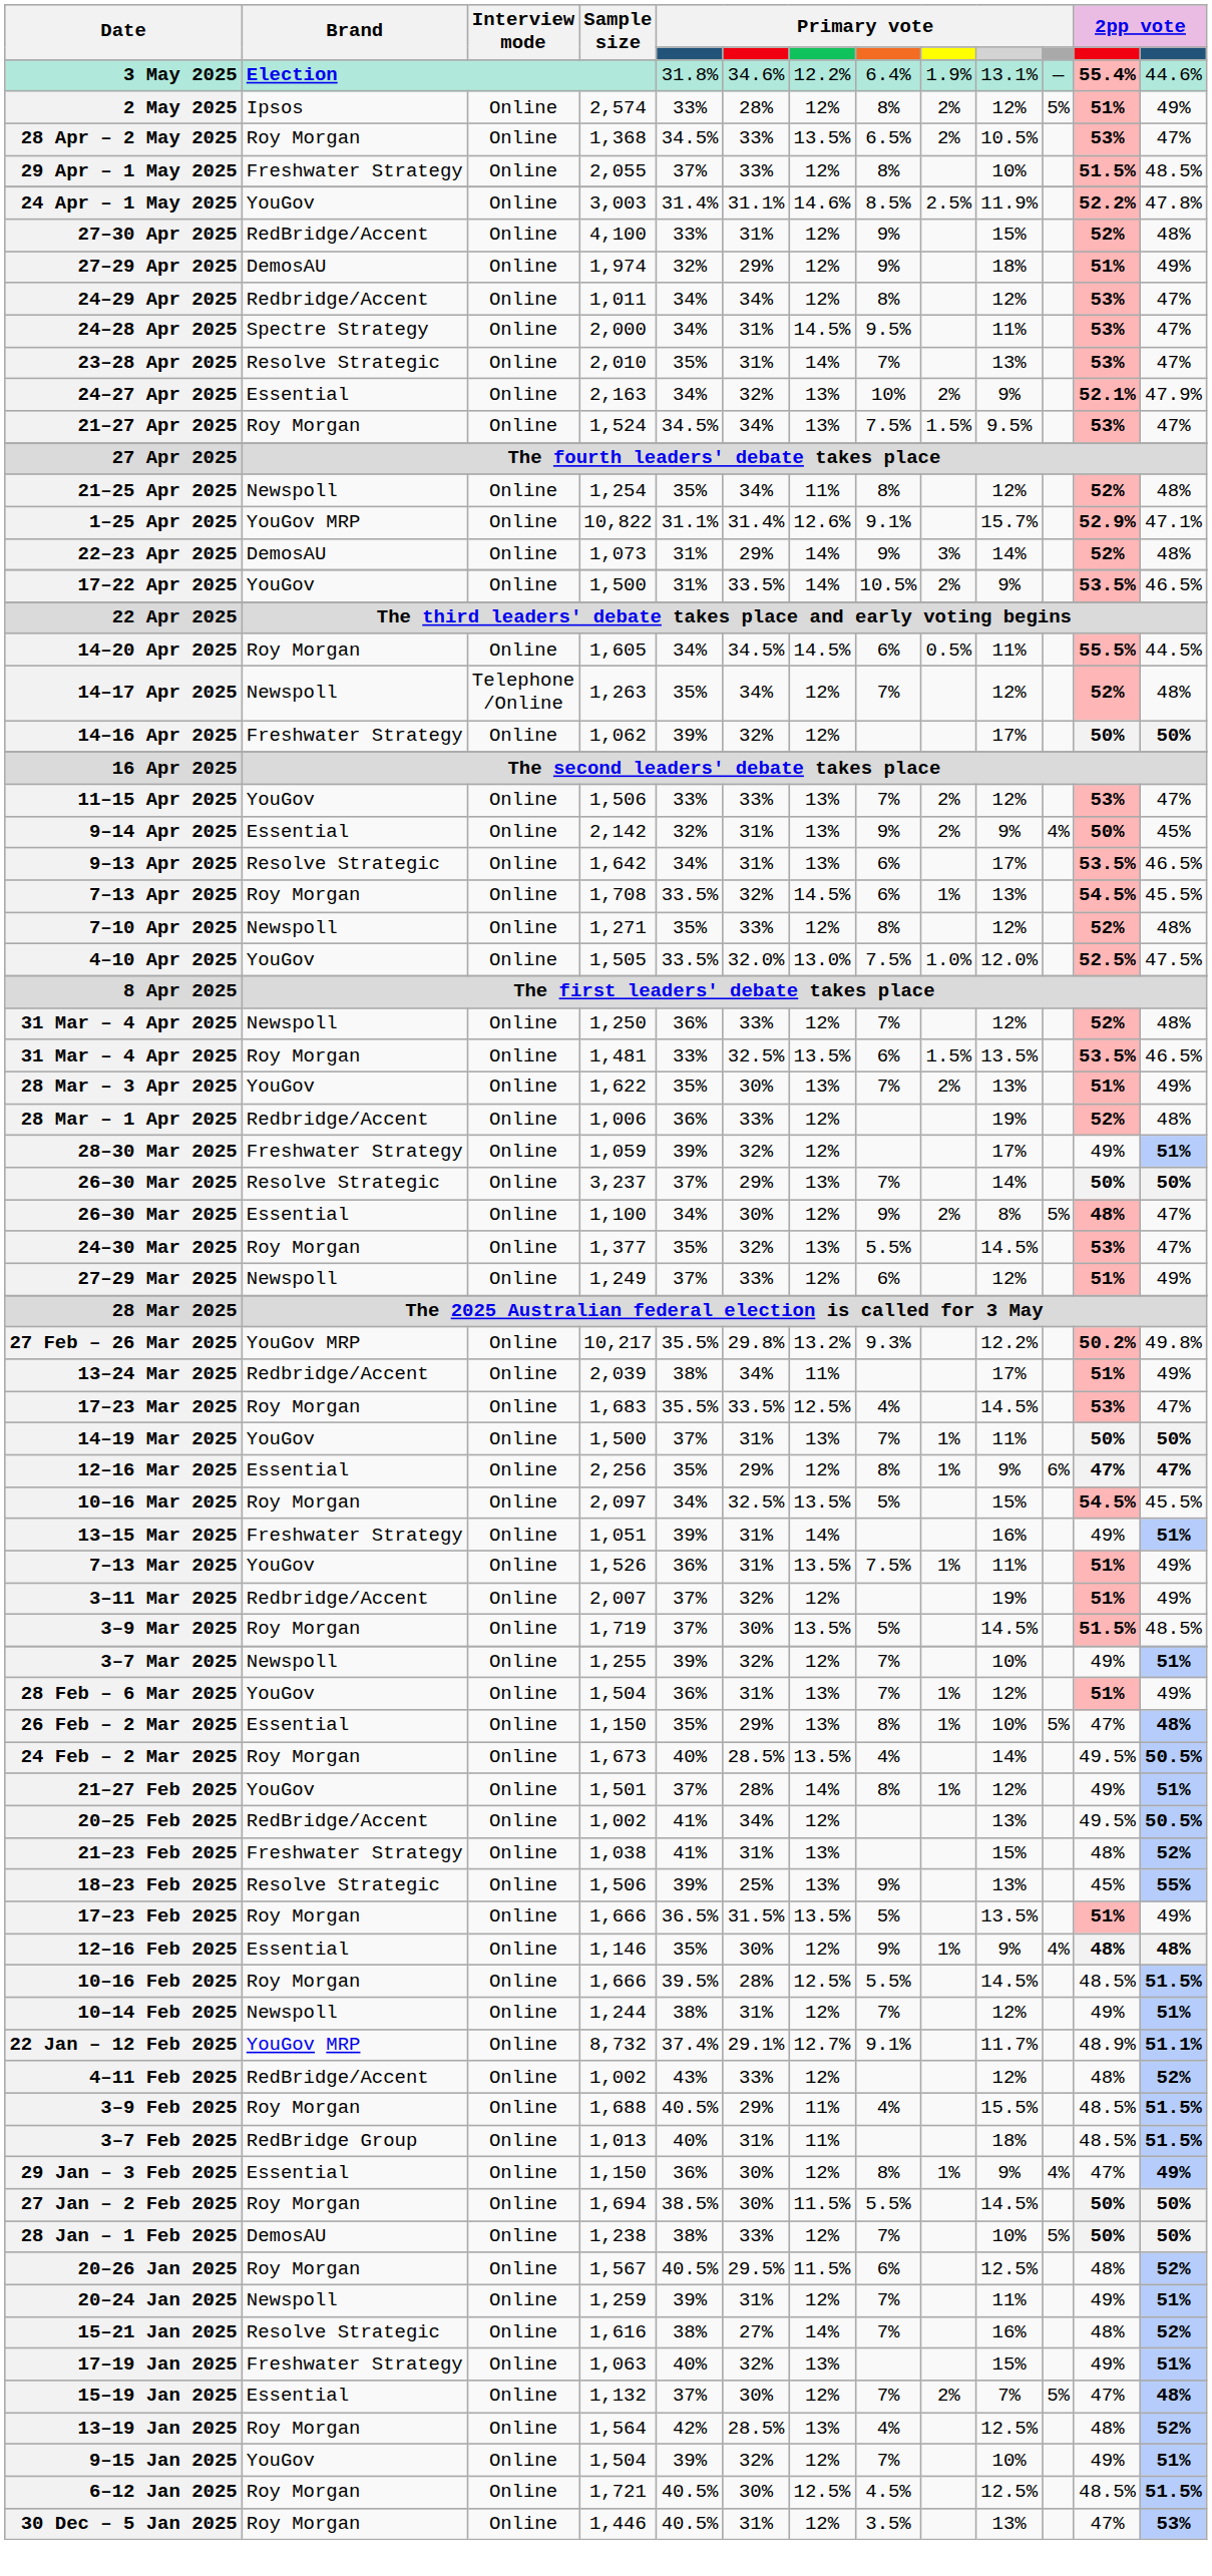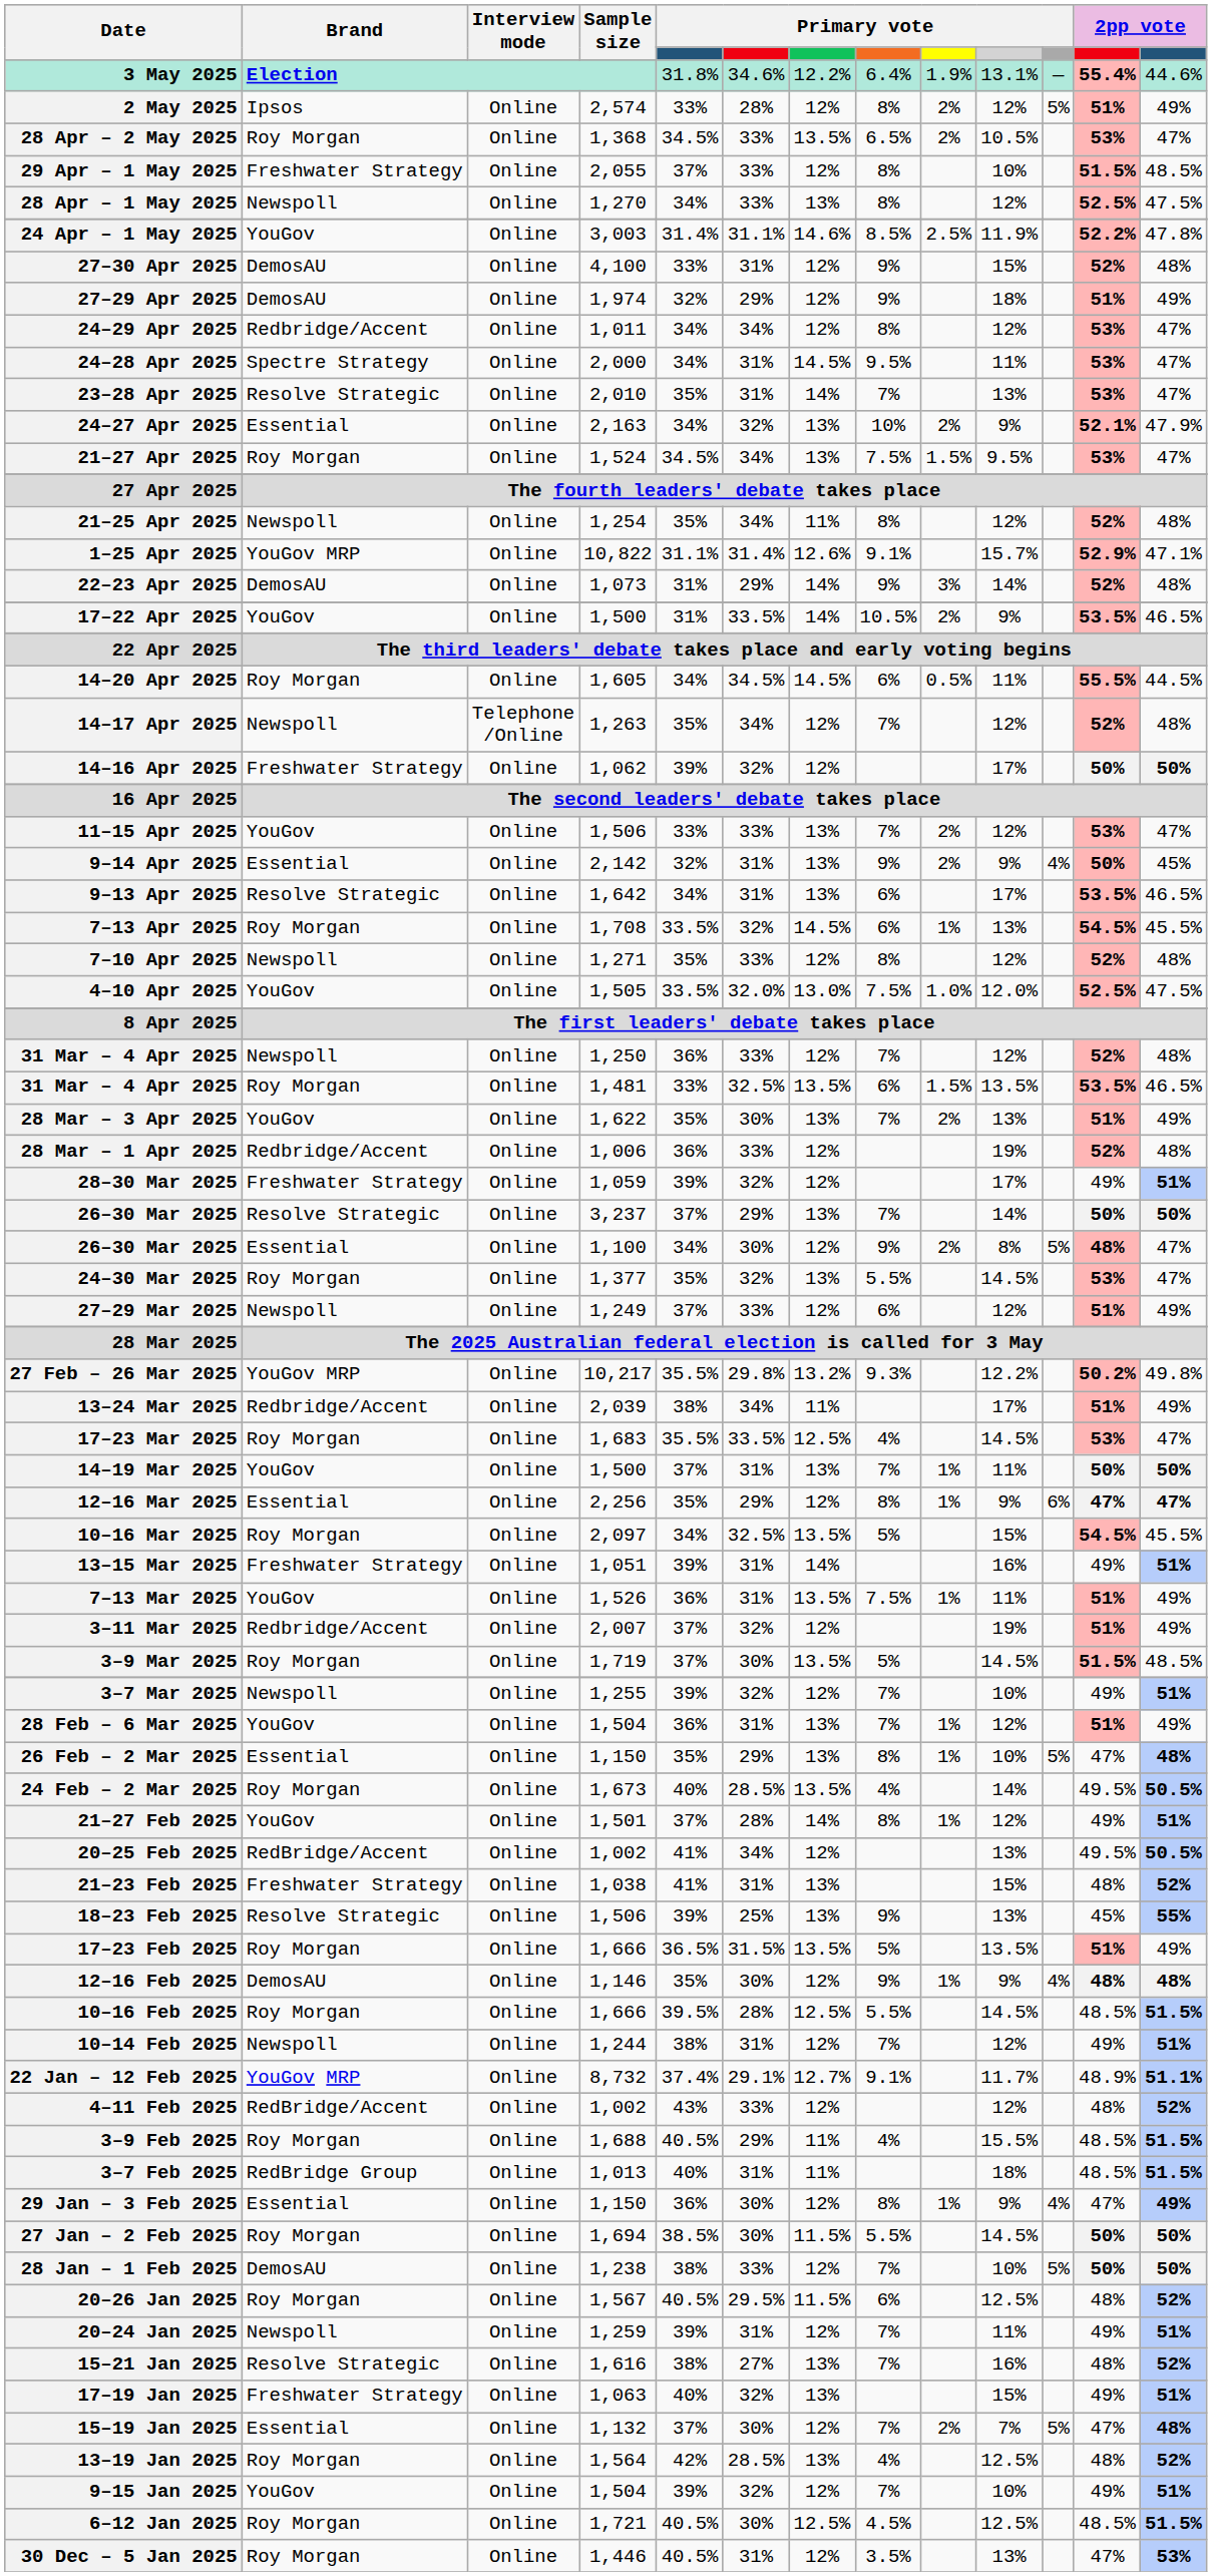+ row: 28 Apr – 1 May 2025 | Newspoll | Online | 1,270 | 34% | 33% | 13% | 8% | 12% | 52.5% | 47.5%
27–30 Apr 2025 | Brand: RedBridge/Accent -> DemosAU
12–16 Feb 2025 | Brand: Essential -> DemosAU
15–21 Jan 2025 | column 7: 14% -> 13%
